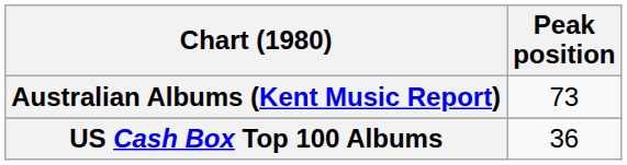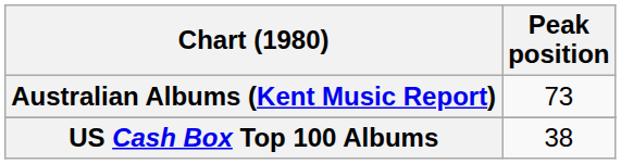US Cash Box Top 100 Albums | Peak position: 36 -> 38
